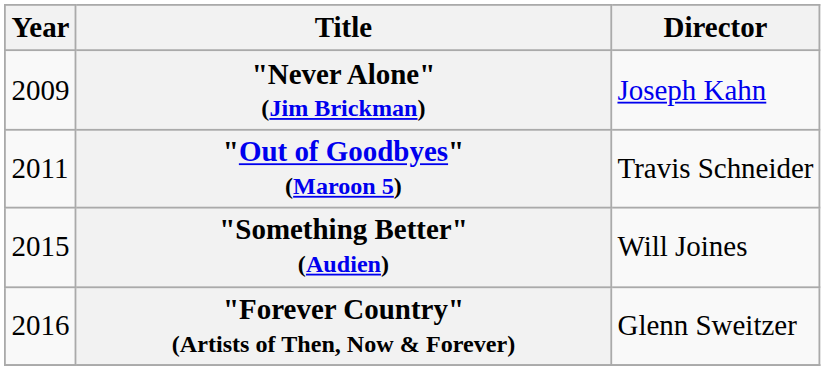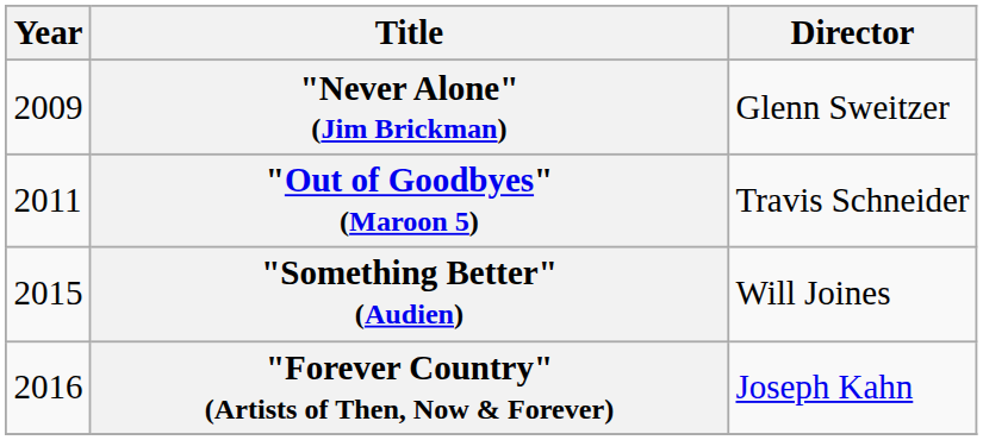"Never Alone" (Jim Brickman) | Director: Joseph Kahn -> Glenn Sweitzer
"Forever Country" (Artists of Then, Now & Forever) | Director: Glenn Sweitzer -> Joseph Kahn
